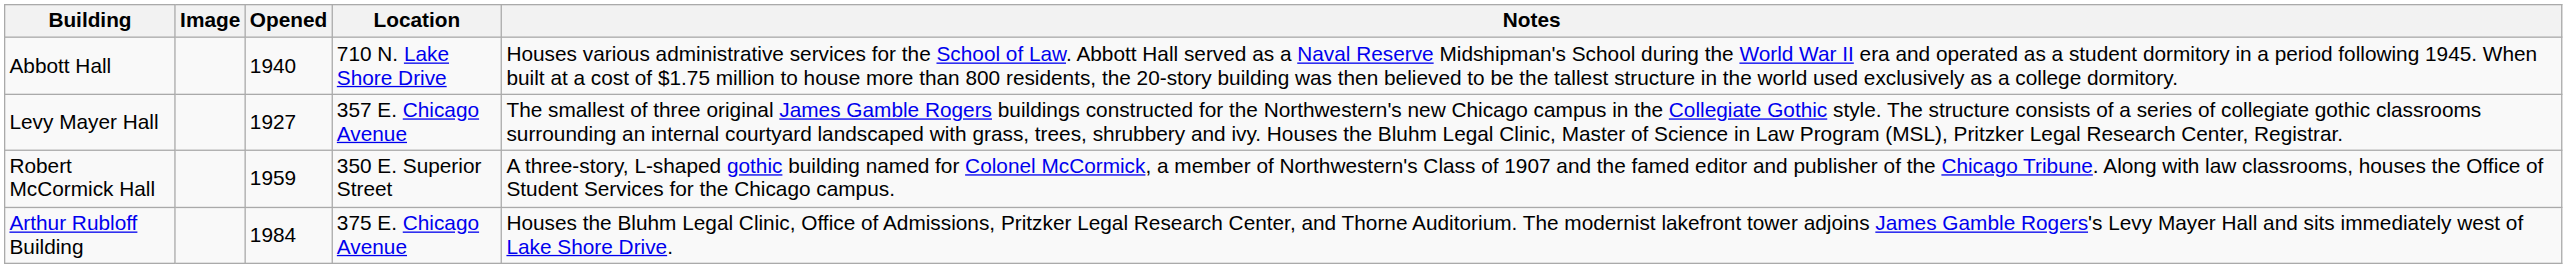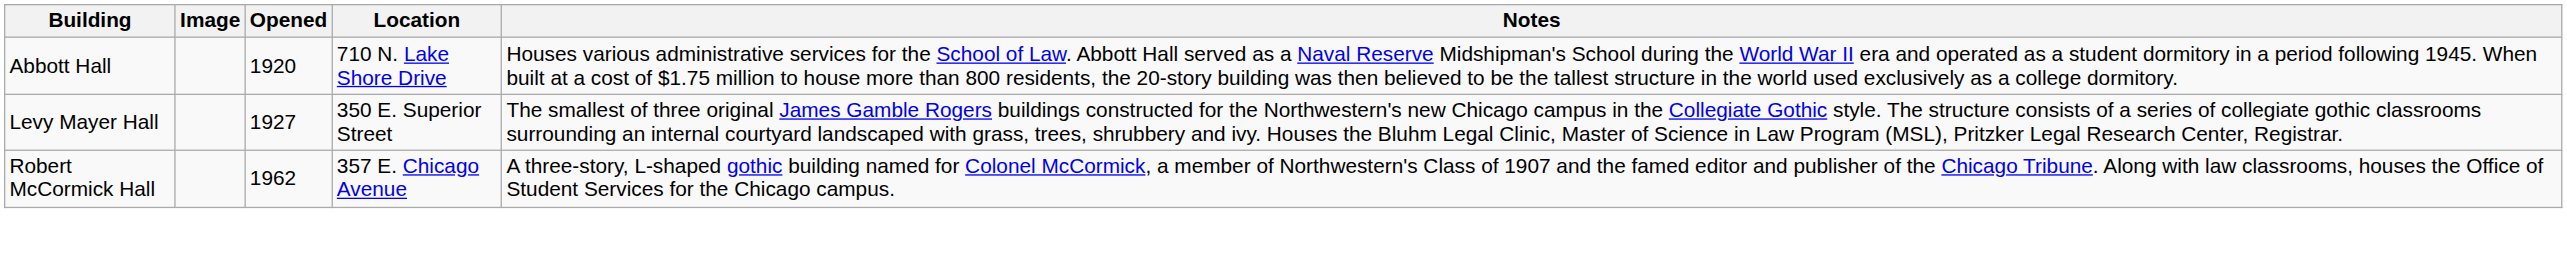Abbott Hall | Opened: 1940 -> 1920
Levy Mayer Hall | Location: 357 E. Chicago Avenue -> 350 E. Superior Street
Robert McCormick Hall | Opened: 1959 -> 1962
Robert McCormick Hall | Location: 350 E. Superior Street -> 357 E. Chicago Avenue
- row: Arthur Rubloff Building | 1984 | 375 E. Chicago Avenue | Houses the Bluhm Legal Clinic, Office of Admissions, Pritzker Legal Research Center, and Thorne Auditorium. The modernist lakefront tower adjoins James Gamble Rogers's Levy Mayer Hall and sits immediately west of Lake Shore Drive.
